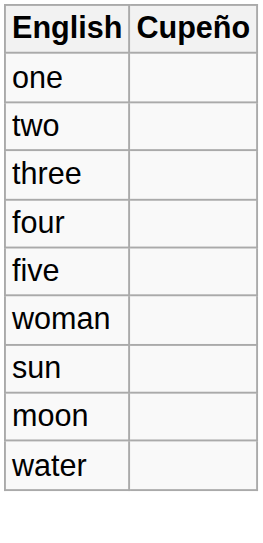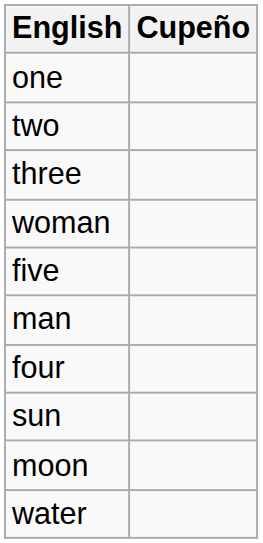rows swapped: four <-> woman
+ row: man
